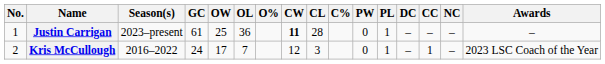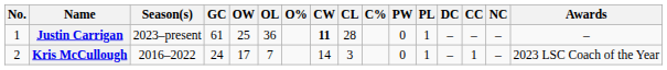Kris McCullough | CW: 12 -> 14
